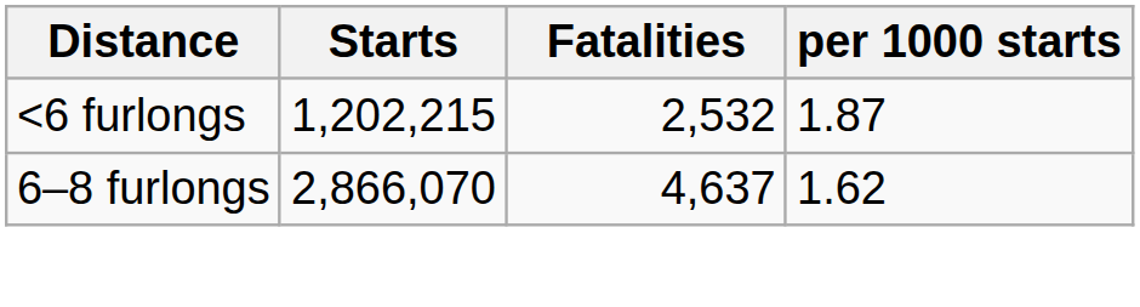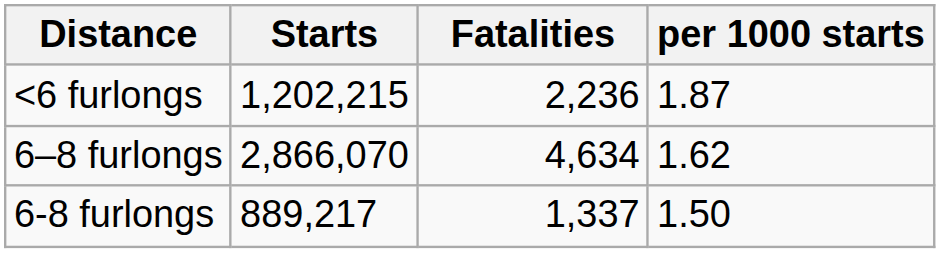<6 furlongs | Fatalities: 2,532 -> 2,236
6–8 furlongs | Fatalities: 4,637 -> 4,634
+ row: 6-8 furlongs | 889,217 | 1,337 | 1.50
